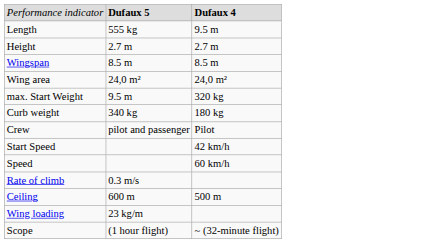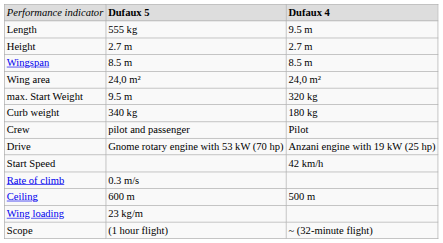+ row: Drive | Gnome rotary engine with 53 kW (70 hp) | Anzani engine with 19 kW (25 hp)
- row: Speed | 60 km/h
